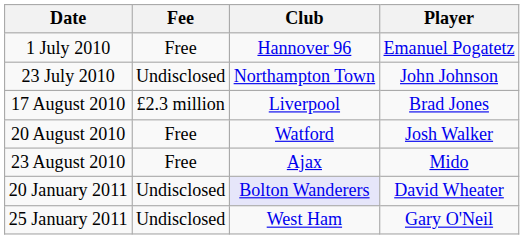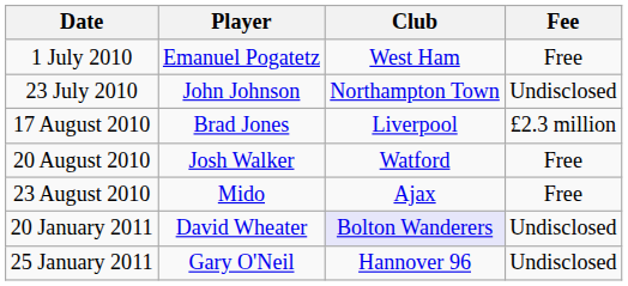columns swapped: Player <-> Fee
1 July 2010 | Club: Hannover 96 -> West Ham
25 January 2011 | Club: West Ham -> Hannover 96
